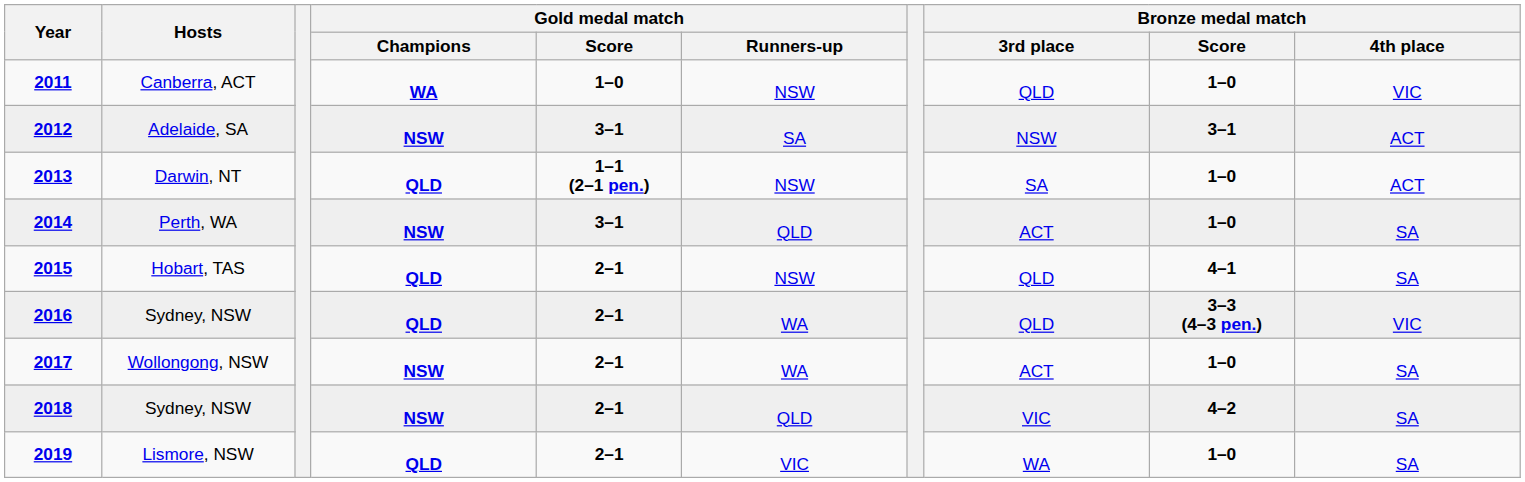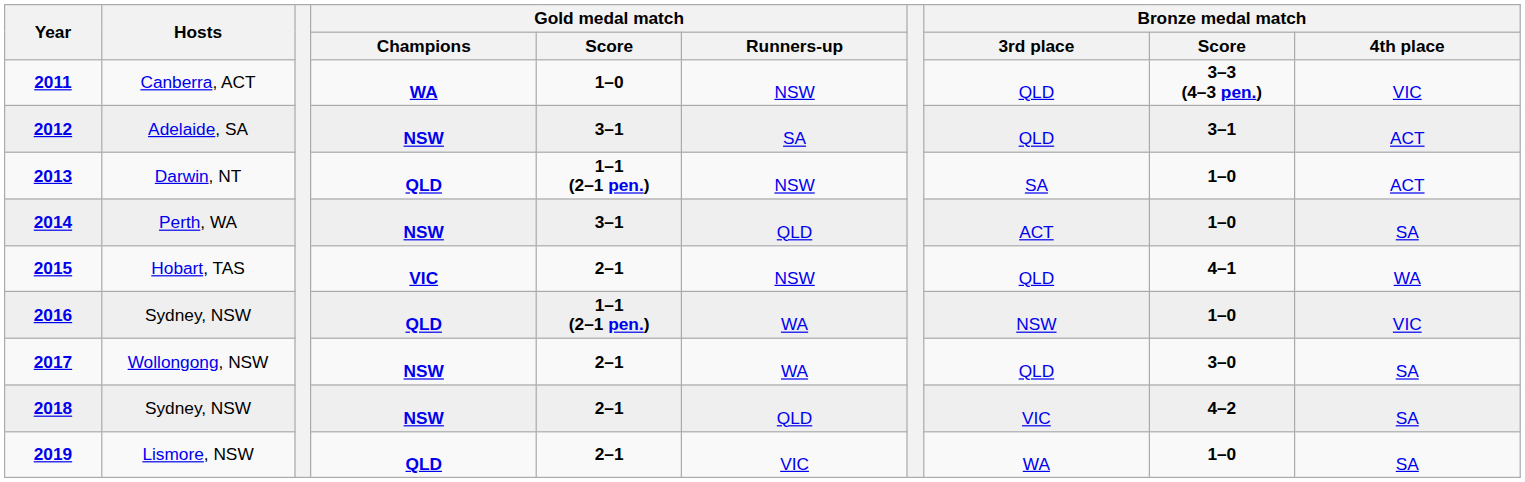2011 | Bronze medal match / Score: 1–0 -> 3–3 (4–3 pen.)
2012 | Bronze medal match / 3rd place: NSW -> QLD
2015 | Gold medal match / Champions: QLD -> VIC
2015 | Bronze medal match / 4th place: SA -> WA
2016 | Gold medal match / Score: 2–1 -> 1–1 (2–1 pen.)
2016 | Bronze medal match / 3rd place: QLD -> NSW
2016 | Bronze medal match / Score: 3–3 (4–3 pen.) -> 1–0
2017 | Bronze medal match / 3rd place: ACT -> QLD
2017 | Bronze medal match / Score: 1–0 -> 3–0
